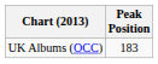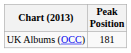UK Albums (OCC) | Peak Position: 183 -> 181
